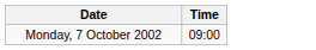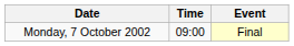+ column: Event | Final
